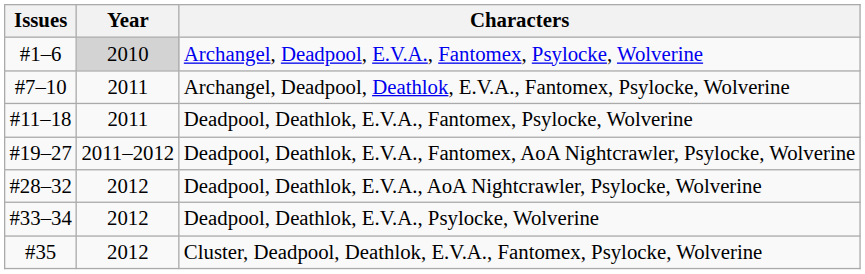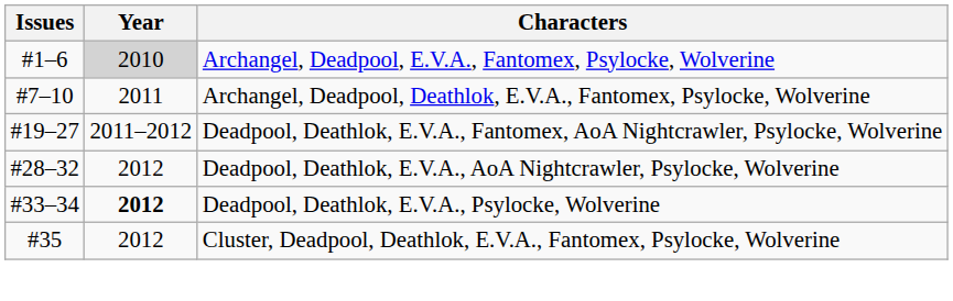- row: #11–18 | 2011 | Deadpool, Deathlok, E.V.A., Fantomex, Psylocke, Wolverine
Deadpool, Deathlok, E.V.A., Psylocke, Wolverine | Year: normal -> bold
